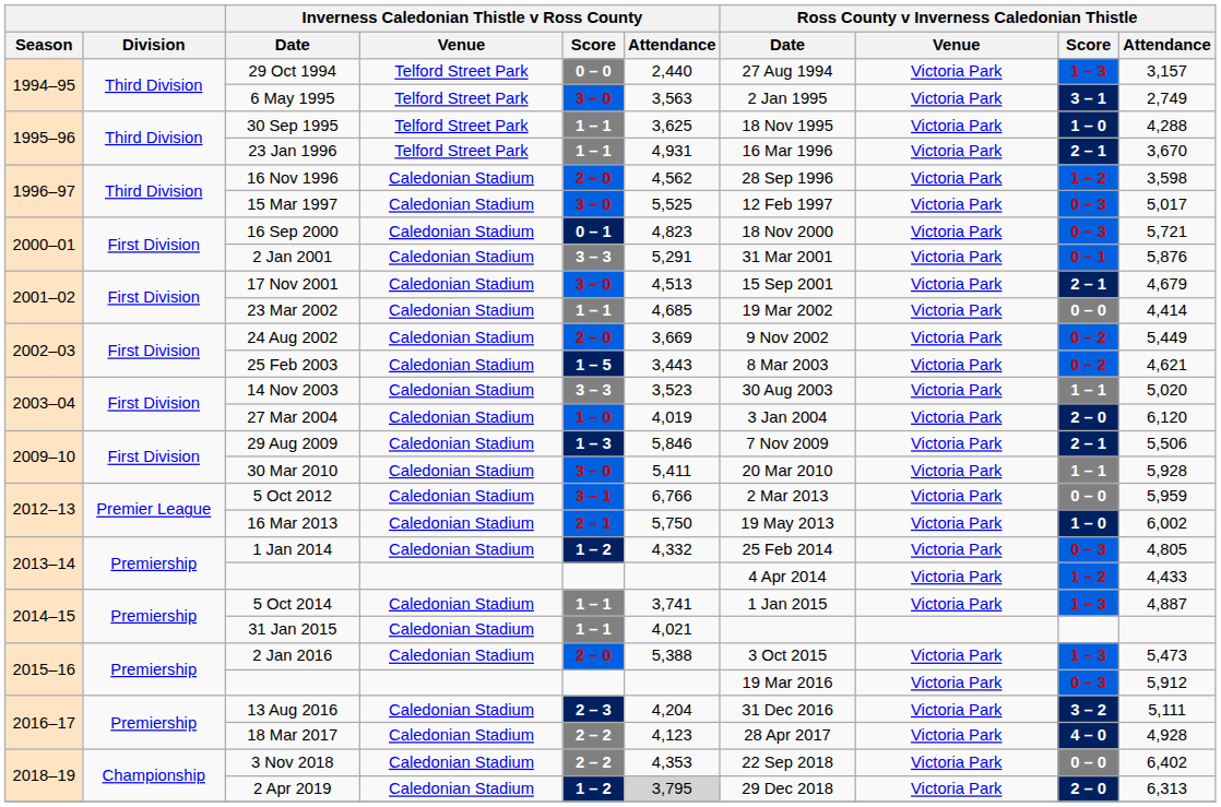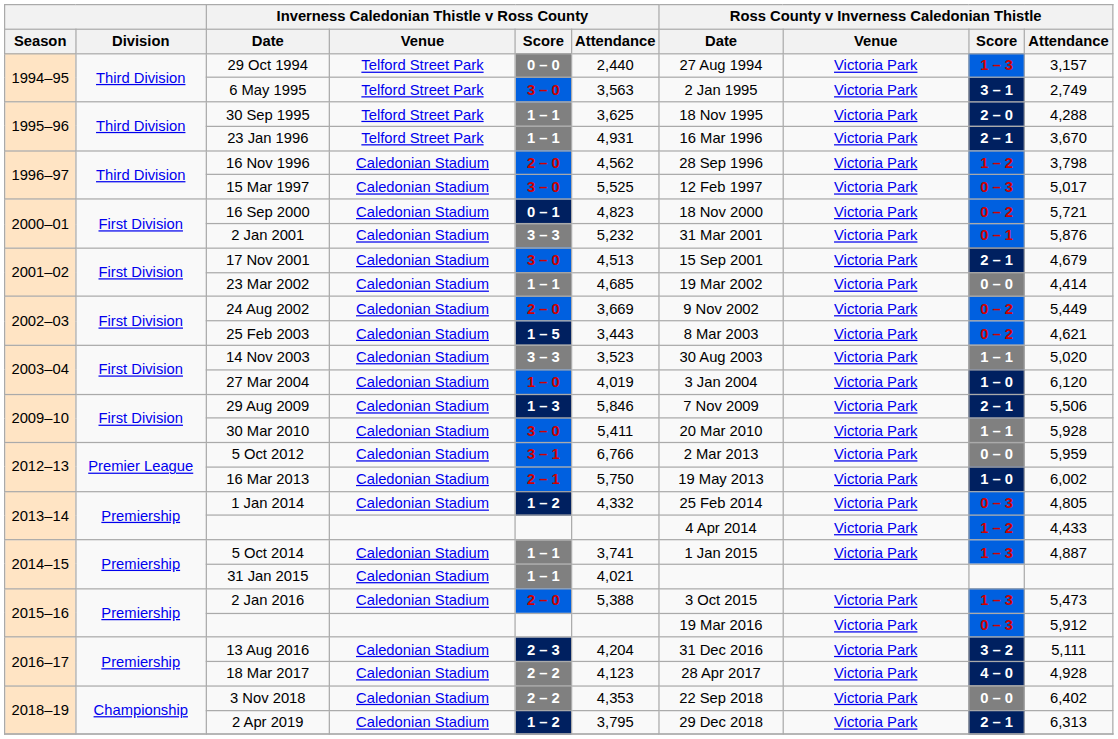30 Sep 1995 | Ross County v Inverness Caledonian Thistle / Score: 1 – 0 -> 2 – 0
16 Nov 1996 | Ross County v Inverness Caledonian Thistle / Attendance: 3,598 -> 3,798
16 Sep 2000 | Ross County v Inverness Caledonian Thistle / Score: 0 – 3 -> 0 – 2
2 Jan 2001 | Inverness Caledonian Thistle v Ross County / Attendance: 5,291 -> 5,232
27 Mar 2004 | Ross County v Inverness Caledonian Thistle / Score: 2 – 0 -> 1 – 0
2 Apr 2019 | Inverness Caledonian Thistle v Ross County / Attendance: lightgrey background -> no background
2 Apr 2019 | Ross County v Inverness Caledonian Thistle / Score: 2 – 0 -> 2 – 1
